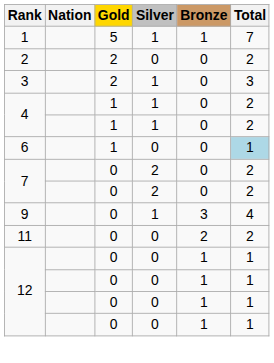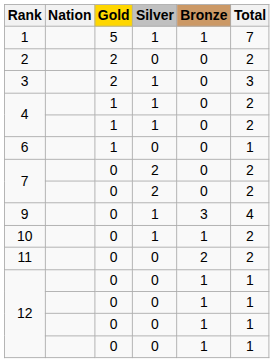6 | Total: lightblue background -> no background
+ row: 10 | 0 | 1 | 1 | 2
